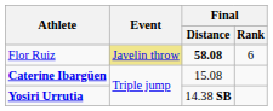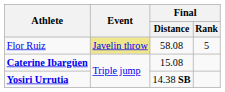Flor Ruiz | Final / Distance: bold -> normal
Flor Ruiz | Final / Rank: 6 -> 5
